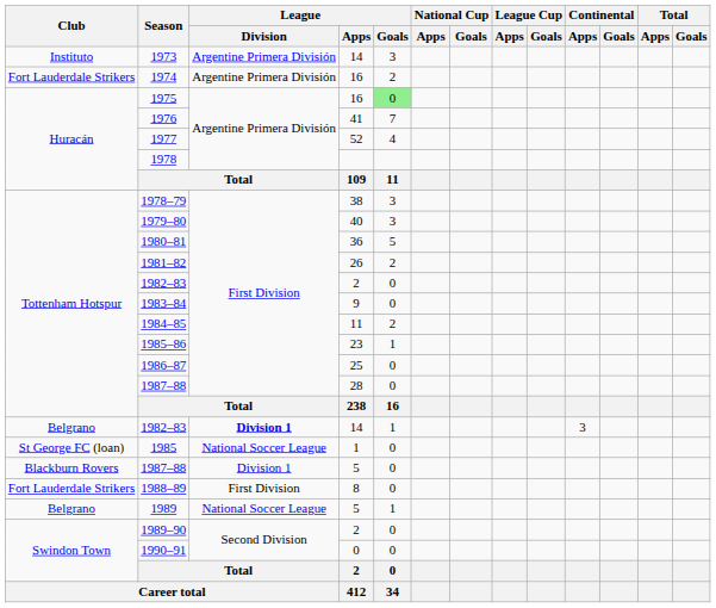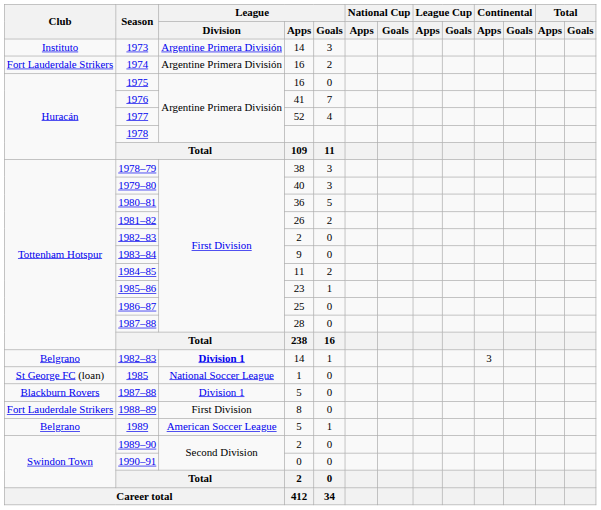1975 | League / Goals: lightgreen background -> no background
1989 | League / Division: National Soccer League -> American Soccer League
